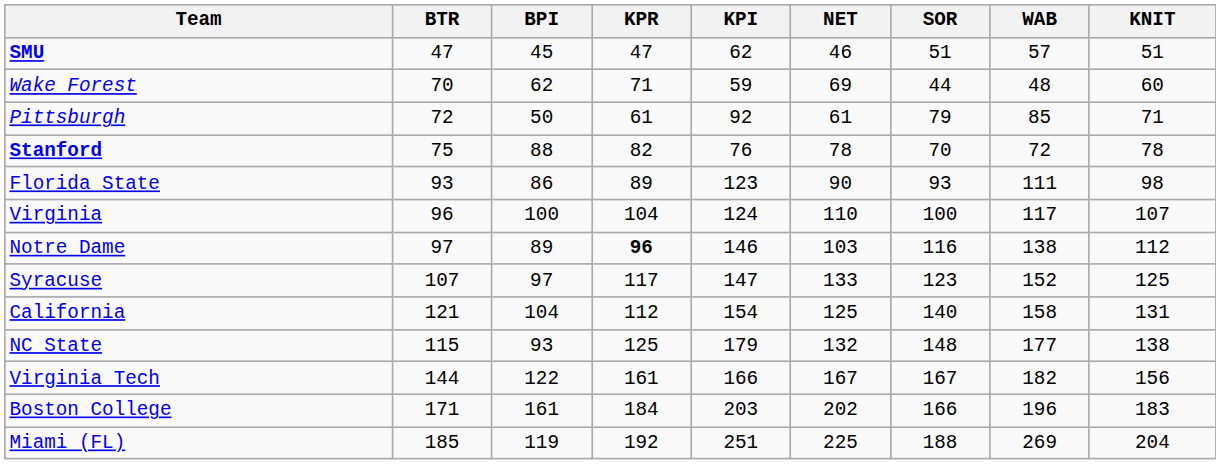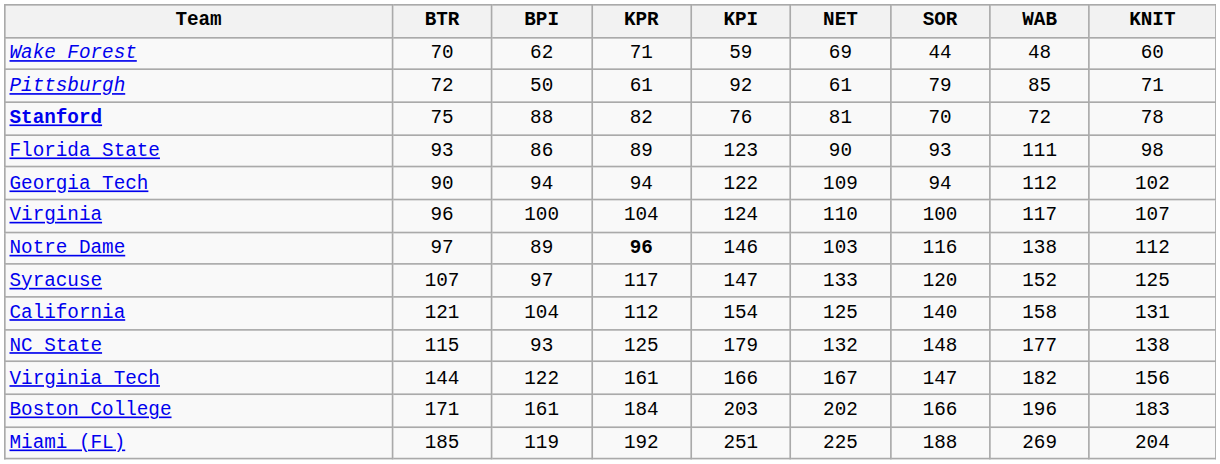- row: SMU | 47 | 45 | 47 | 62 | 46 | 51 | 57 | 51
Stanford | NET: 78 -> 81
+ row: Georgia Tech | 90 | 94 | 94 | 122 | 109 | 94 | 112 | 102
Syracuse | SOR: 123 -> 120
Virginia Tech | SOR: 167 -> 147
